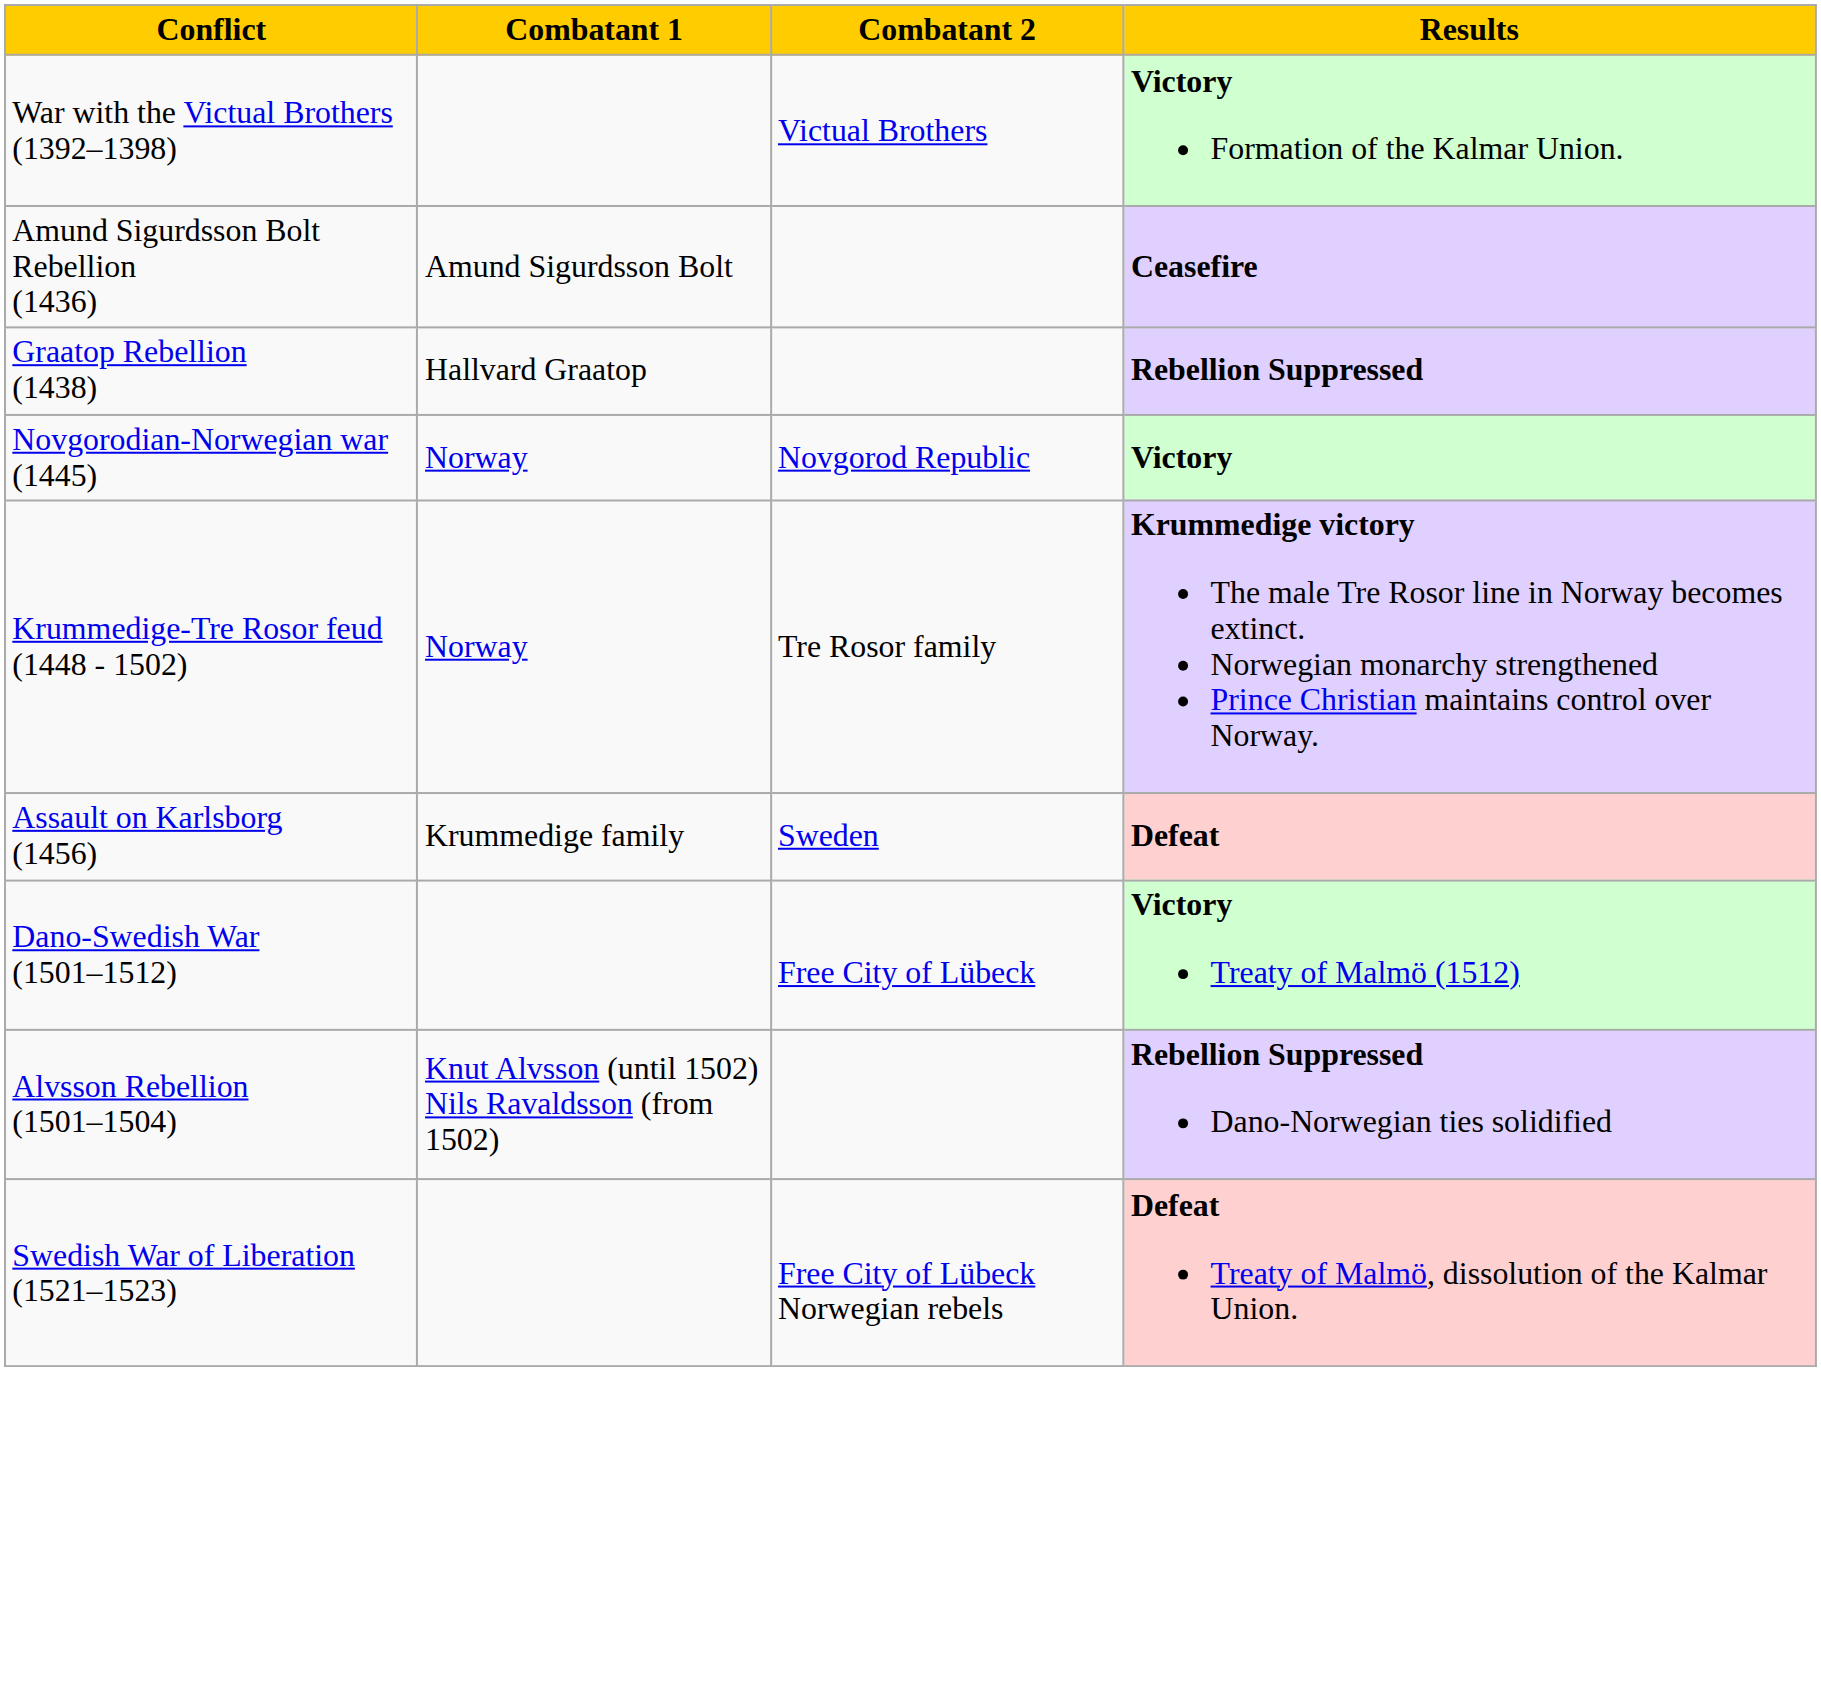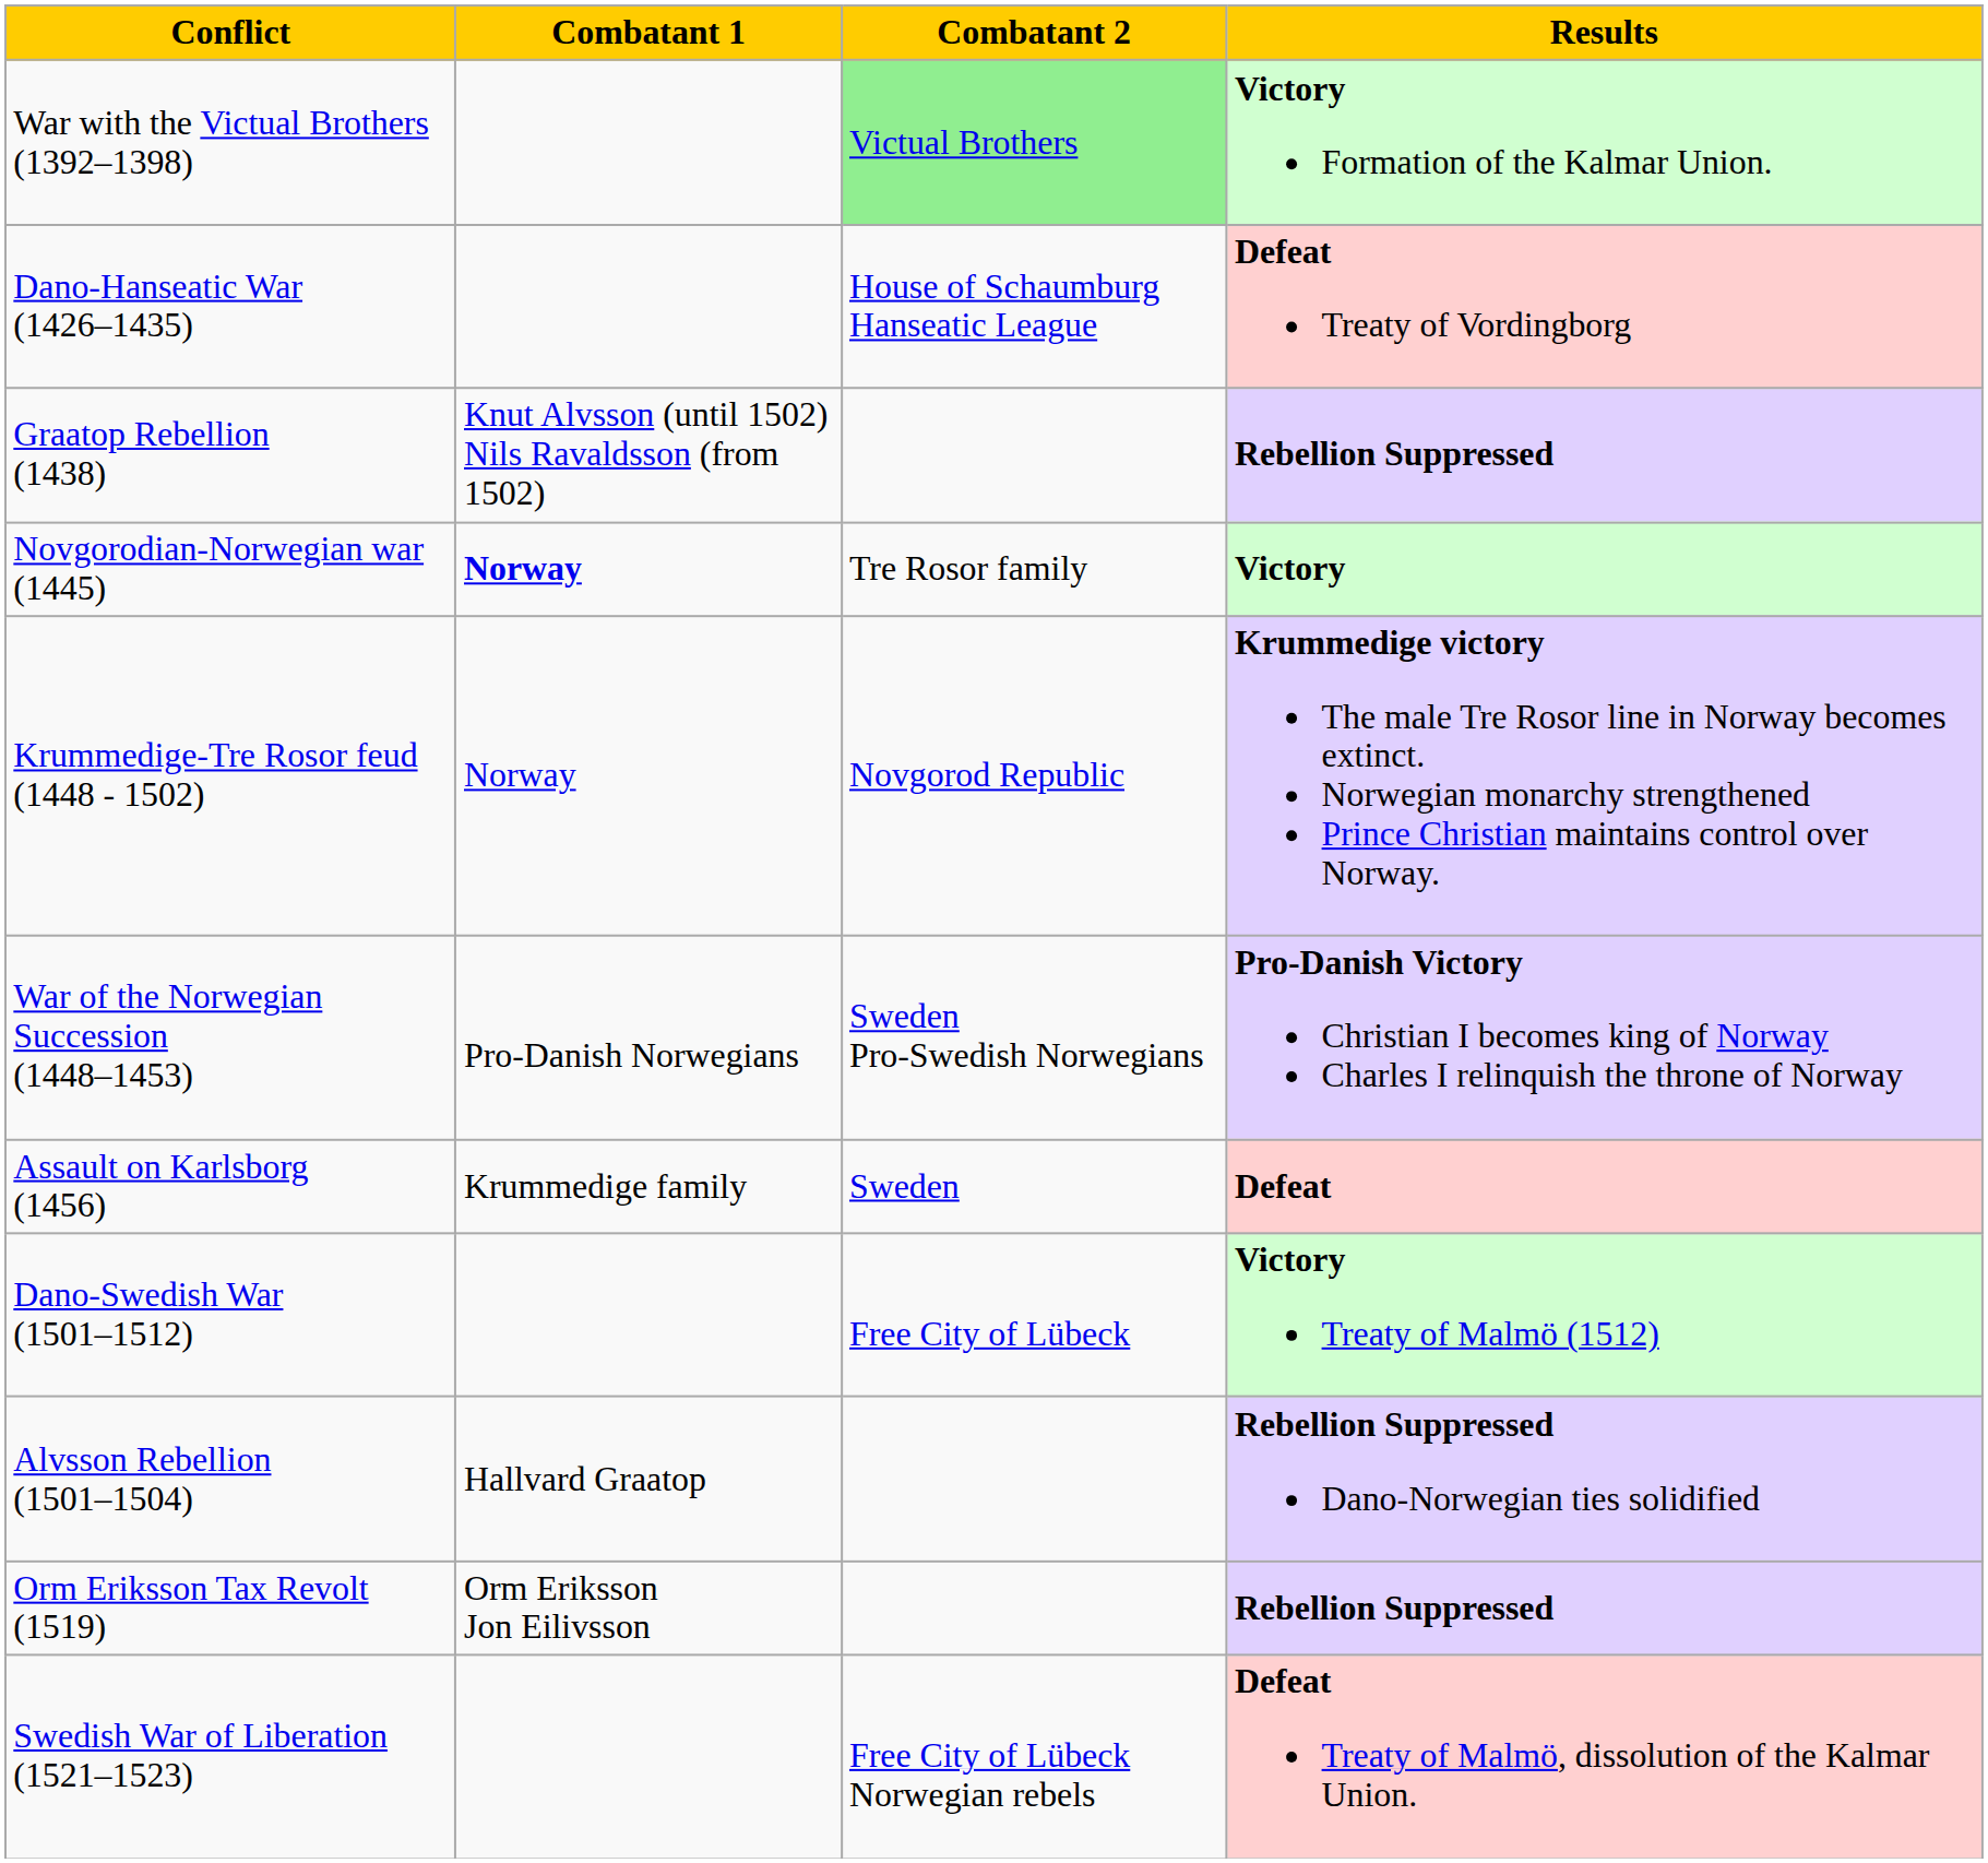War with the Victual Brothers (1392–1398) | Combatant 2: no background -> lightgreen background
+ row: Dano-Hanseatic War (1426–1435) | House of Schaumburg Hanseatic League | Defeat Treaty of Vordingborg
- row: Amund Sigurdsson Bolt Rebellion (1436) | Amund Sigurdsson Bolt | Ceasefire
Graatop Rebellion (1438) | Combatant 1: Hallvard Graatop -> Knut Alvsson (until 1502) Nils Ravaldsson (from 1502)
Novgorodian-Norwegian war (1445) | Combatant 1: normal -> bold
Novgorodian-Norwegian war (1445) | Combatant 2: Novgorod Republic -> Tre Rosor family
Krummedige-Tre Rosor feud (1448 - 1502) | Combatant 2: Tre Rosor family -> Novgorod Republic
+ row: War of the Norwegian Succession (1448–1453) | Pro-Danish Norwegians | Sweden Pro-Swedish Norwegians | Pro-Danish Victory Christian I becomes king of Norway Charles I relinquish the throne of Norway
Alvsson Rebellion (1501–1504) | Combatant 1: Knut Alvsson (until 1502) Nils Ravaldsson (from 1502) -> Hallvard Graatop
+ row: Orm Eriksson Tax Revolt (1519) | Orm Eriksson Jon Eilivsson | Rebellion Suppressed
